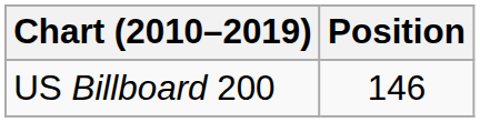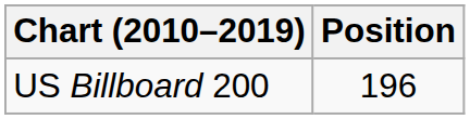US Billboard 200 | Position: 146 -> 196
